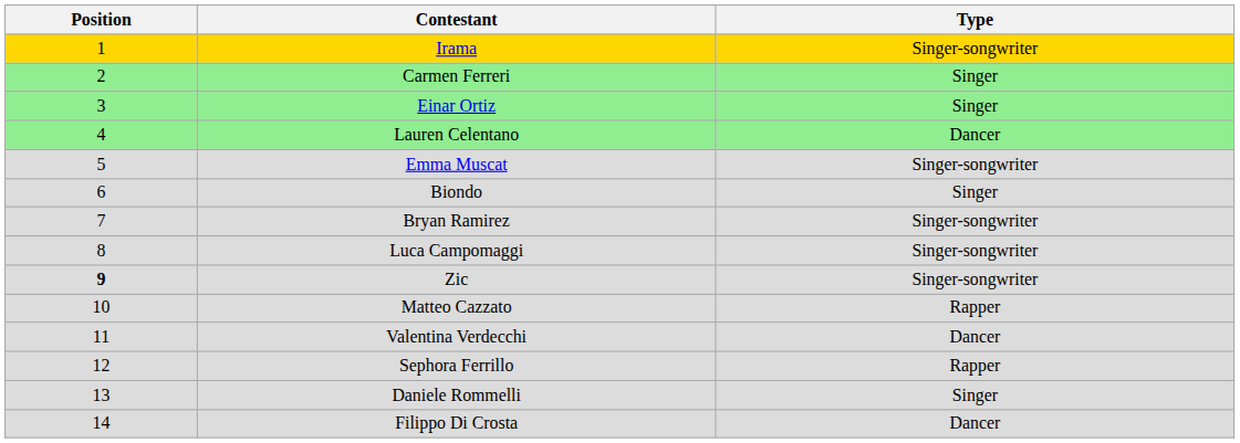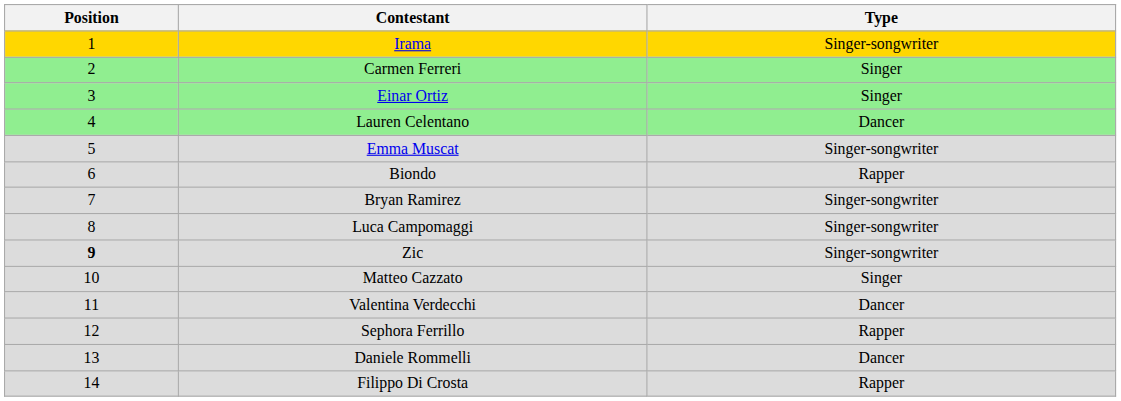Biondo | Type: Singer -> Rapper
Matteo Cazzato | Type: Rapper -> Singer
Daniele Rommelli | Type: Singer -> Dancer
Filippo Di Crosta | Type: Dancer -> Rapper
